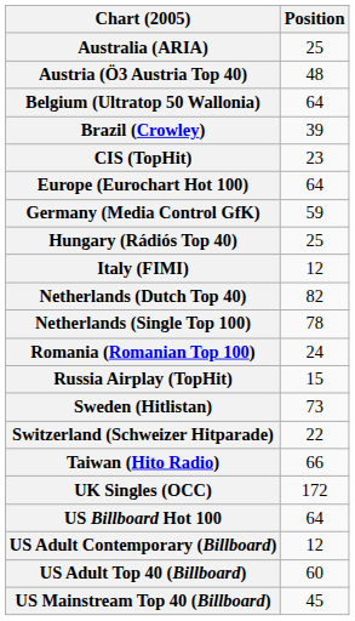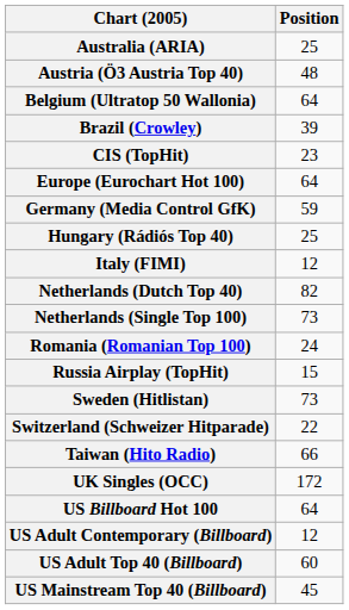Netherlands (Single Top 100) | Position: 78 -> 73
